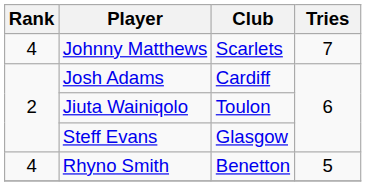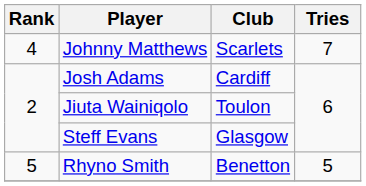Rhyno Smith | Rank: 4 -> 5
